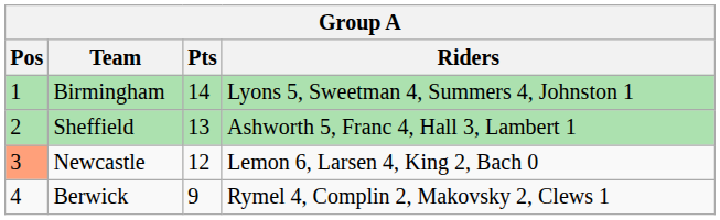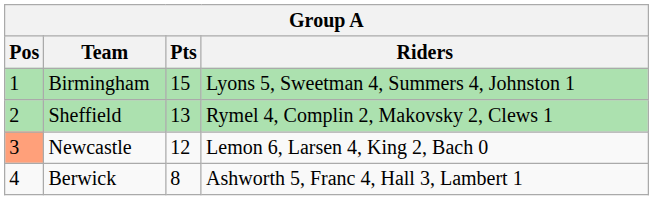Birmingham | Pts: 14 -> 15
Sheffield | Riders: Ashworth 5, Franc 4, Hall 3, Lambert 1 -> Rymel 4, Complin 2, Makovsky 2, Clews 1
Berwick | Pts: 9 -> 8
Berwick | Riders: Rymel 4, Complin 2, Makovsky 2, Clews 1 -> Ashworth 5, Franc 4, Hall 3, Lambert 1
